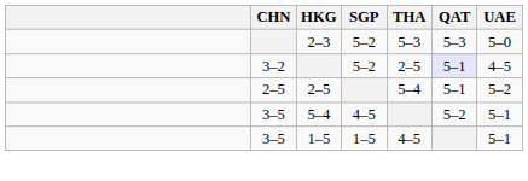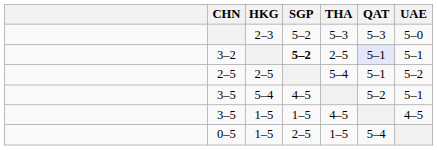3–2 | SGP: normal -> bold
3–2 | UAE: 4–5 -> 5–1
3–5 / 1–5 | UAE: 5–1 -> 4–5
+ row: 0–5 | 1–5 | 2–5 | 1–5 | 5–4
